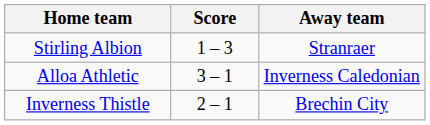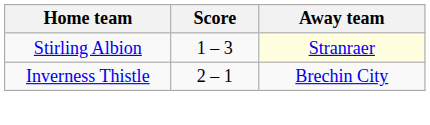Stirling Albion | Away team: no background -> lightyellow background
- row: Alloa Athletic | 3 – 1 | Inverness Caledonian
